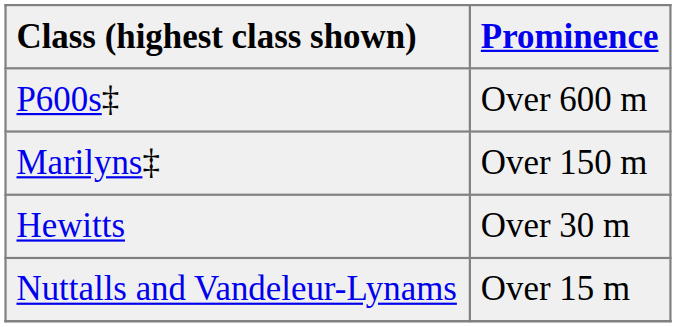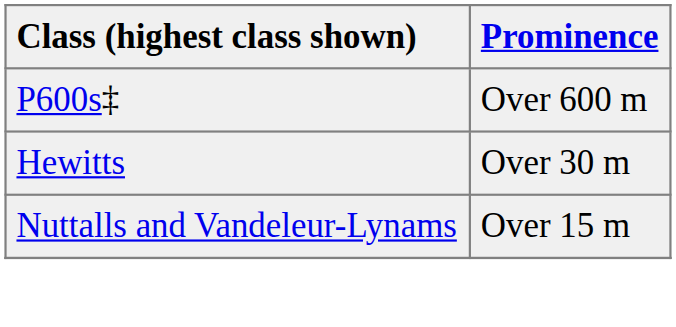- row: Marilyns‡ | Over 150 m
